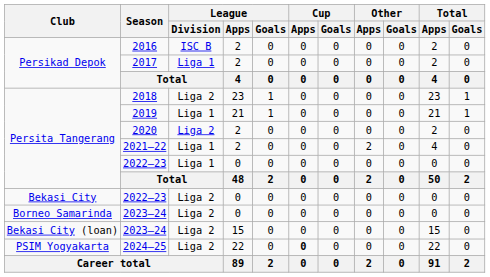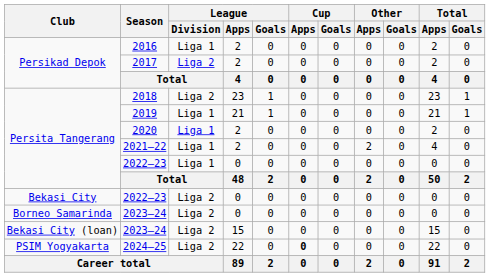2016 | League / Division: ISC B -> Liga 1
2017 | League / Division: Liga 1 -> Liga 2
2020 | League / Division: Liga 2 -> Liga 1
